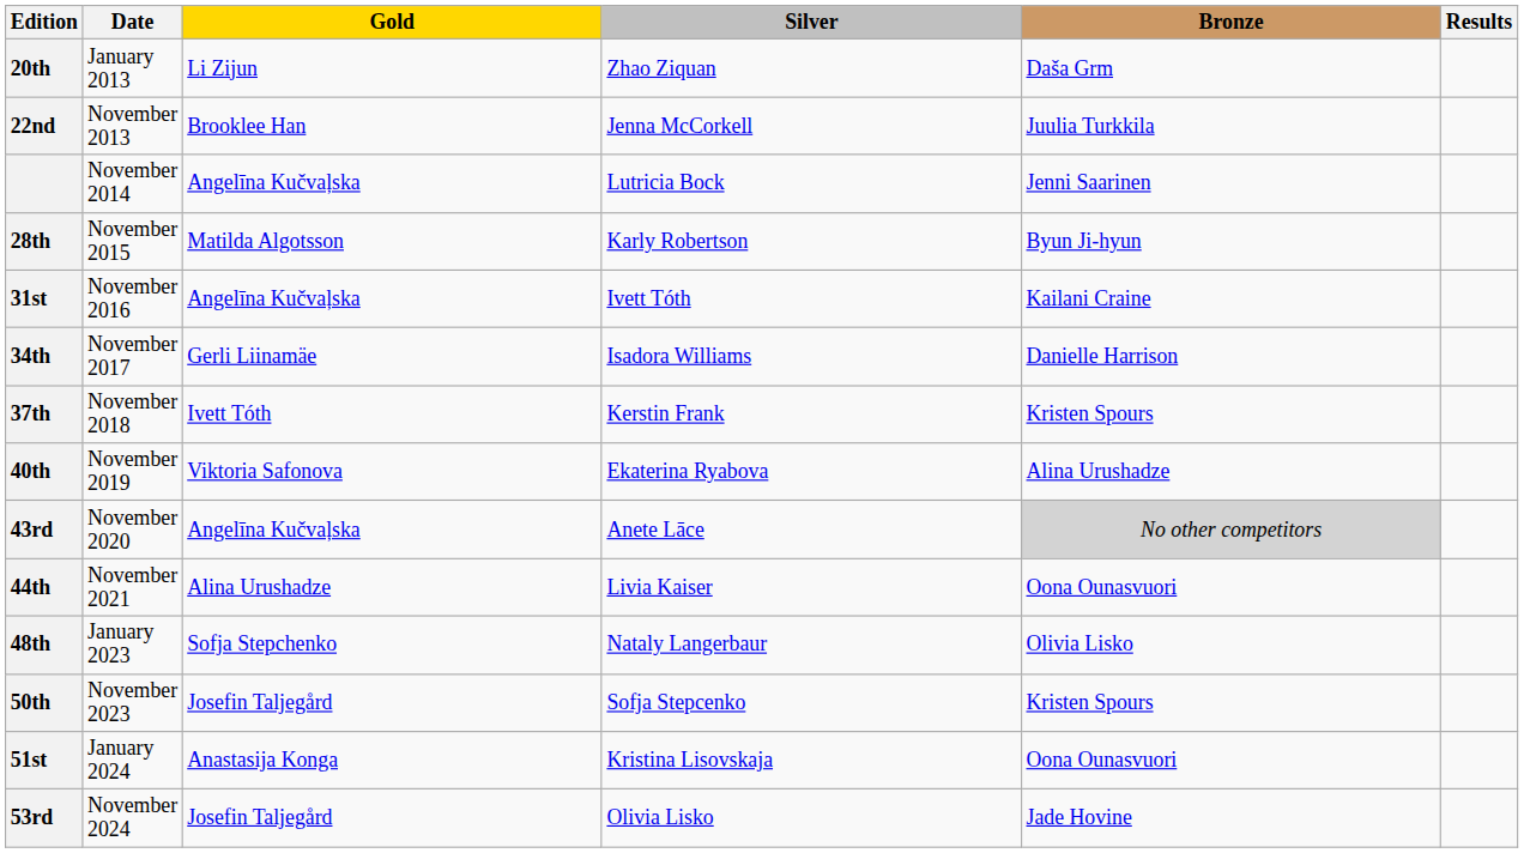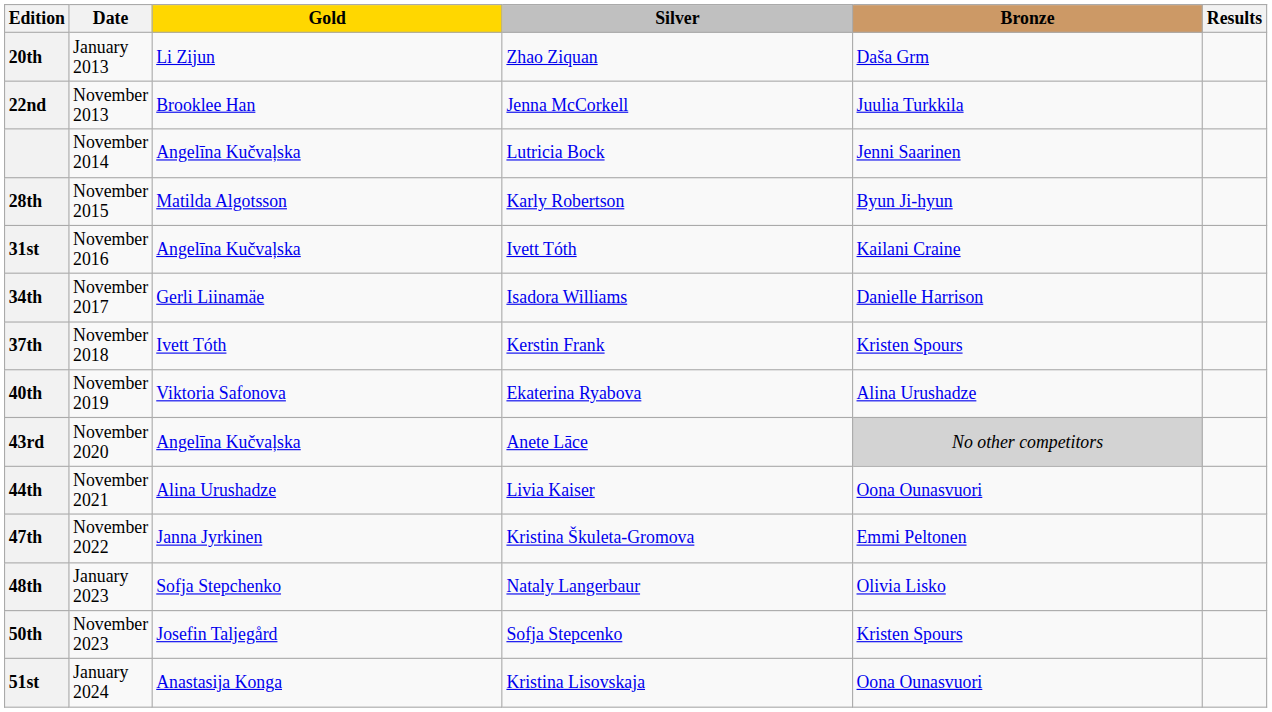+ row: 47th | November 2022 | Janna Jyrkinen | Kristina Škuleta-Gromova | Emmi Peltonen
- row: 53rd | November 2024 | Josefin Taljegård | Olivia Lisko | Jade Hovine
